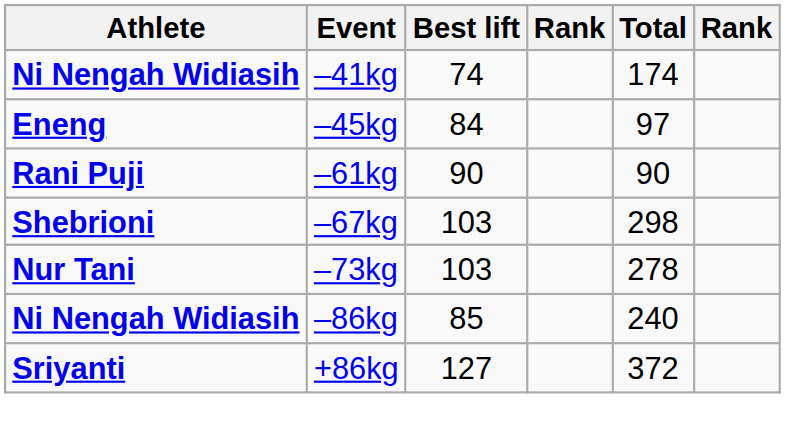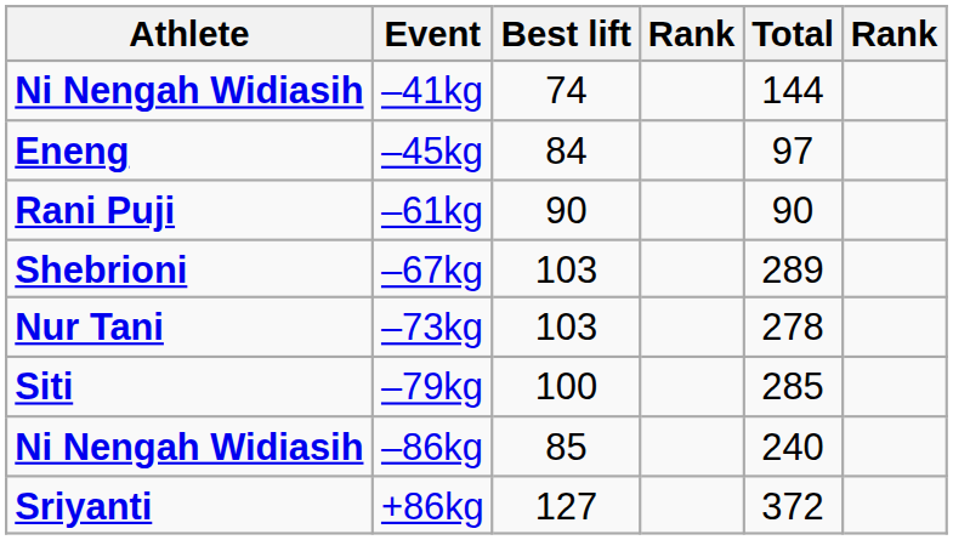–41kg | Total: 174 -> 144
–67kg | Total: 298 -> 289
+ row: Siti | –79kg | 100 | 285
